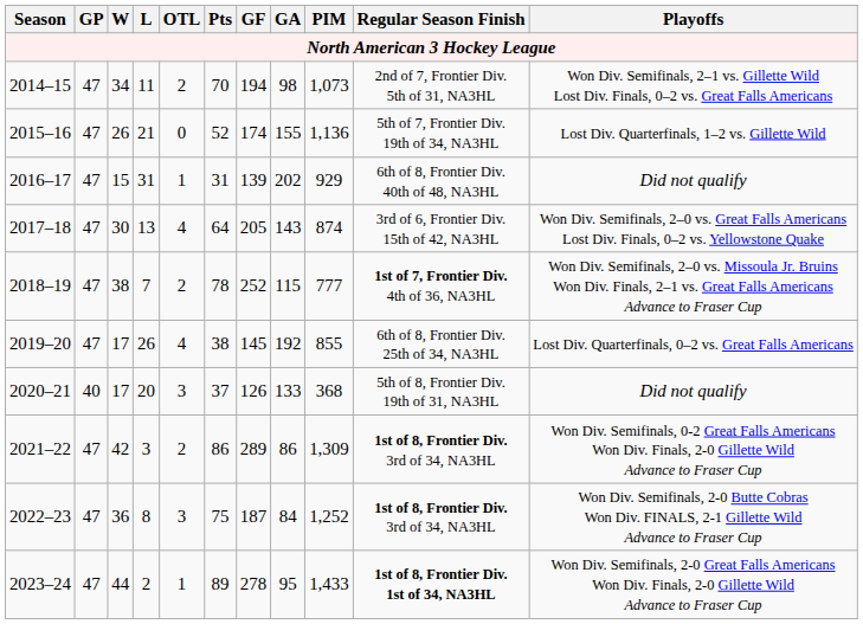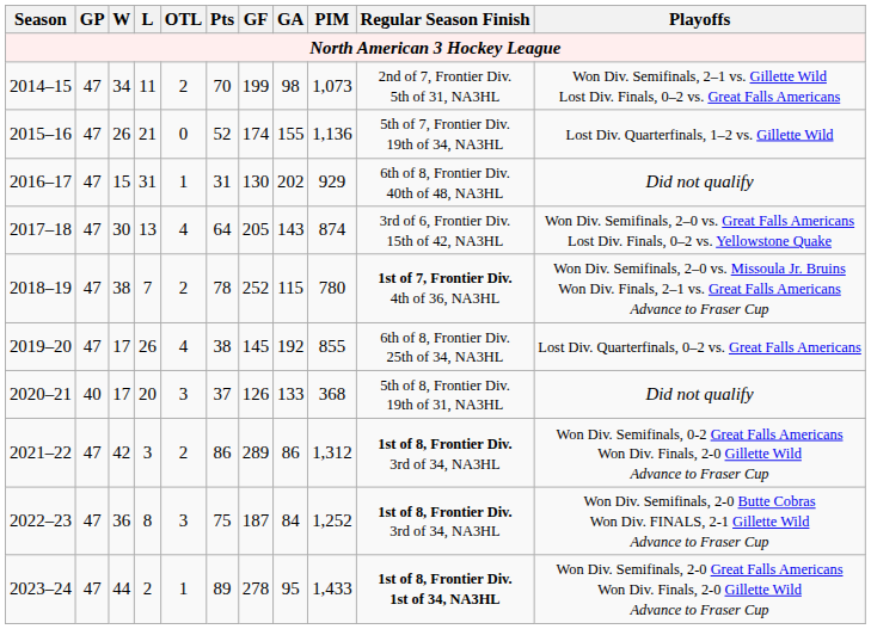2014–15 | GF: 194 -> 199
2016–17 | GF: 139 -> 130
2018–19 | PIM: 777 -> 780
2021–22 | PIM: 1,309 -> 1,312
